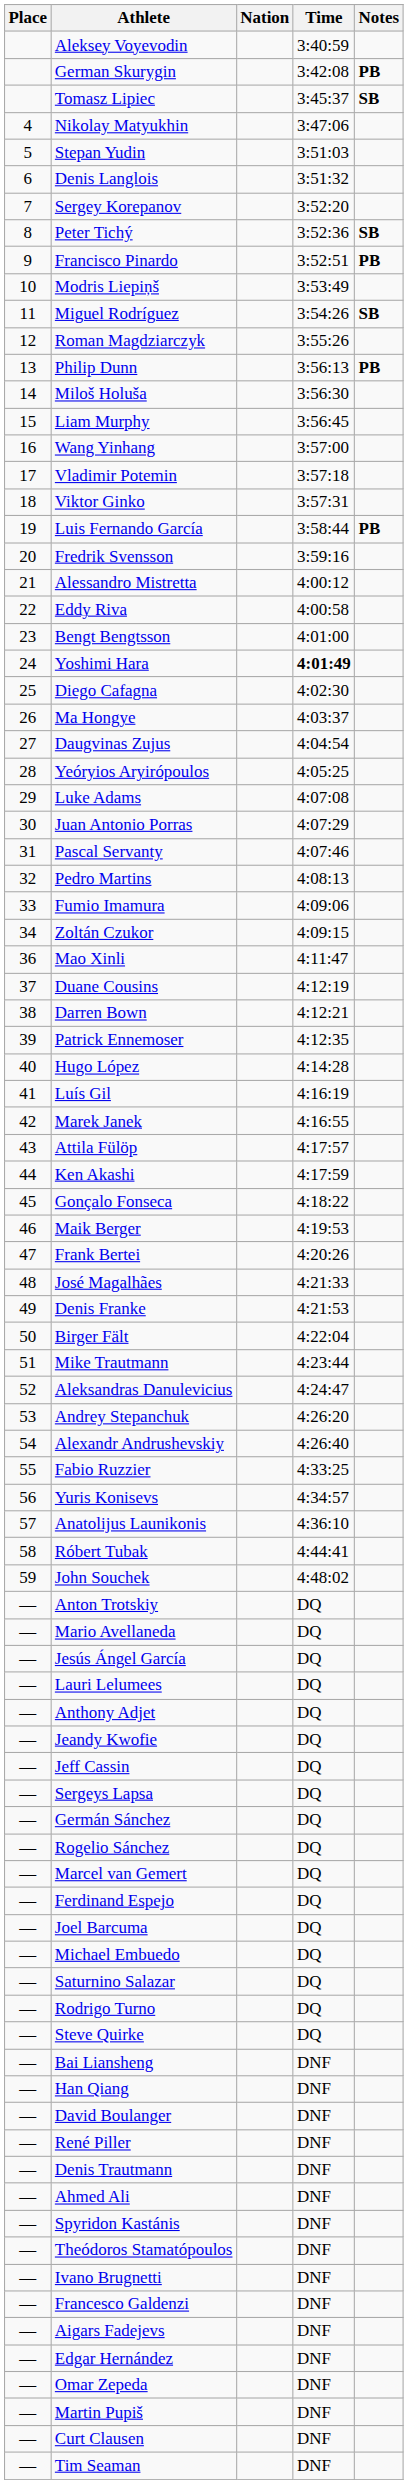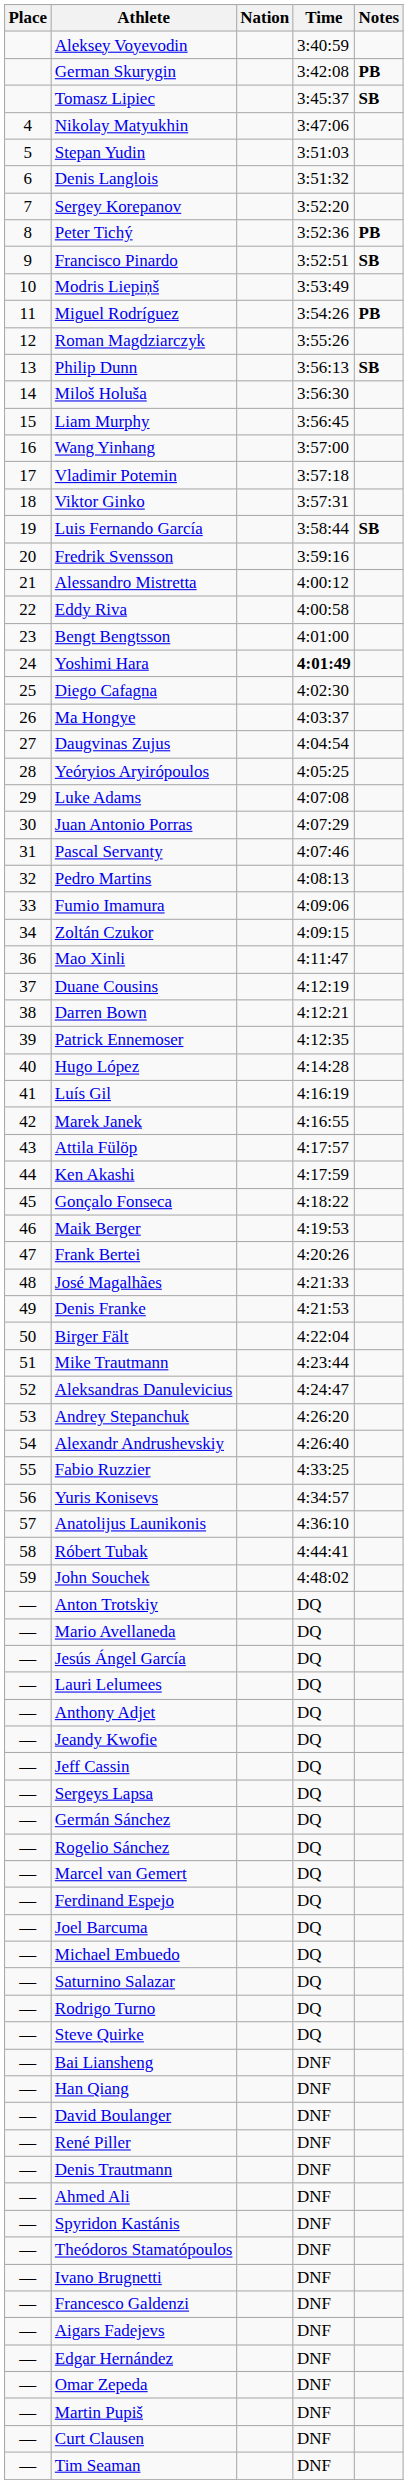Peter Tichý | Notes: SB -> PB
Francisco Pinardo | Notes: PB -> SB
Miguel Rodríguez | Notes: SB -> PB
Philip Dunn | Notes: PB -> SB
Luis Fernando García | Notes: PB -> SB
